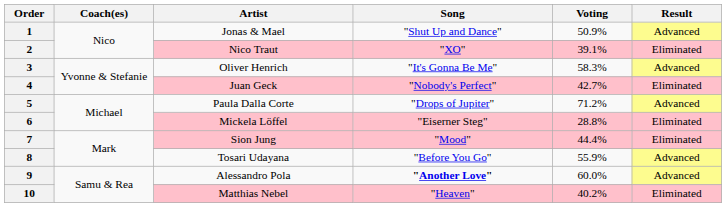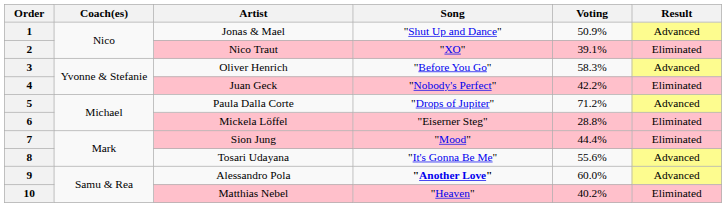3 | Song: "It's Gonna Be Me" -> "Before You Go"
4 | Voting: 42.7% -> 42.2%
8 | Song: "Before You Go" -> "It's Gonna Be Me"
8 | Voting: 55.9% -> 55.6%
